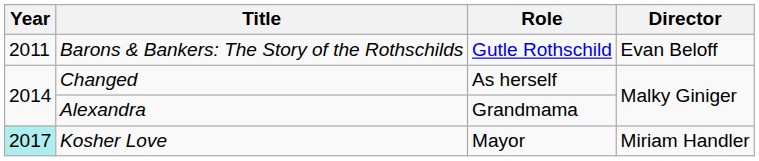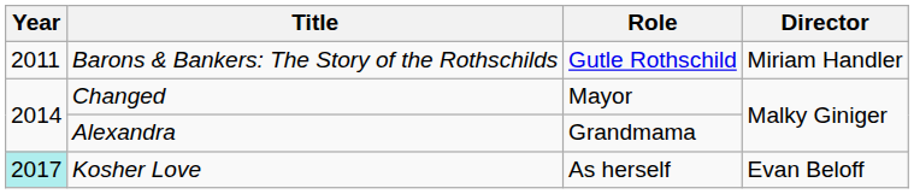Barons & Bankers: The Story of the Rothschilds | Director: Evan Beloff -> Miriam Handler
Changed | Role: As herself -> Mayor
Kosher Love | Role: Mayor -> As herself
Kosher Love | Director: Miriam Handler -> Evan Beloff
